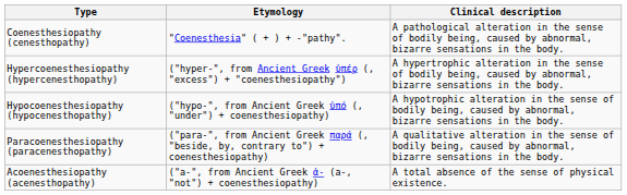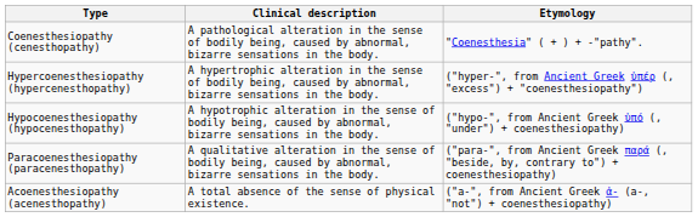columns swapped: Etymology <-> Clinical description
